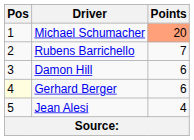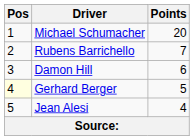Michael Schumacher | Points: lightsalmon background -> no background
Gerhard Berger | Points: 6 -> 5
